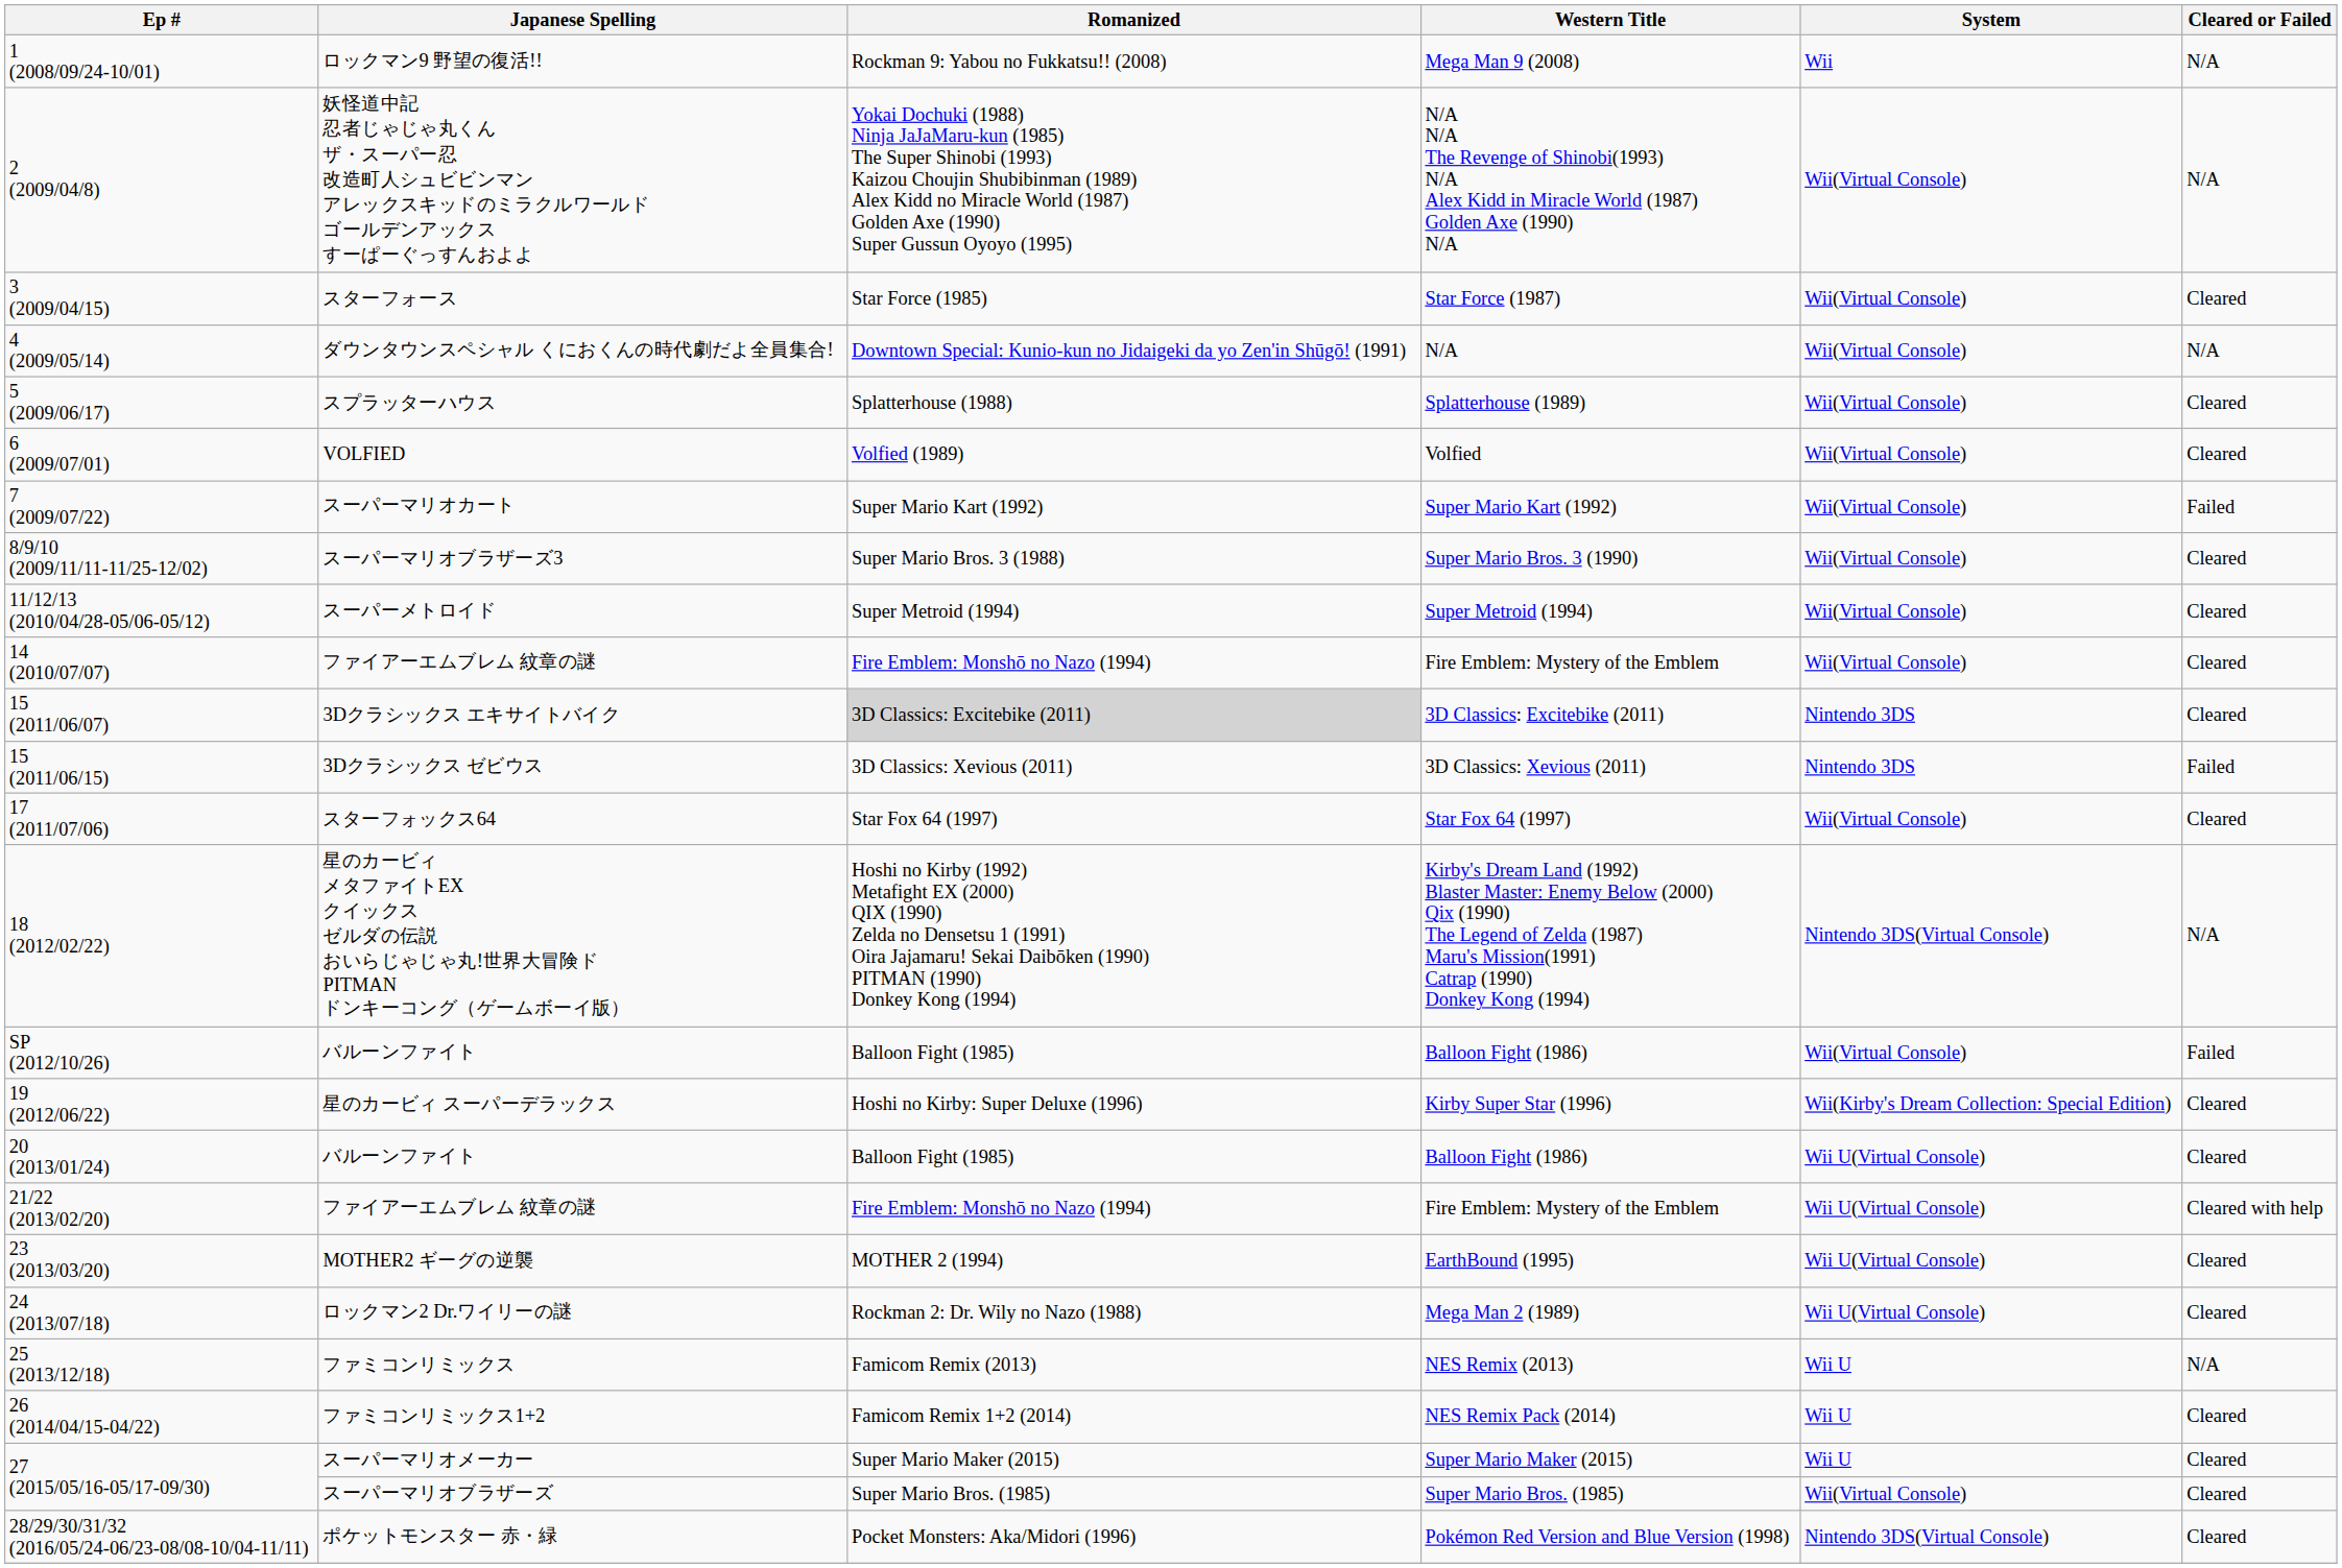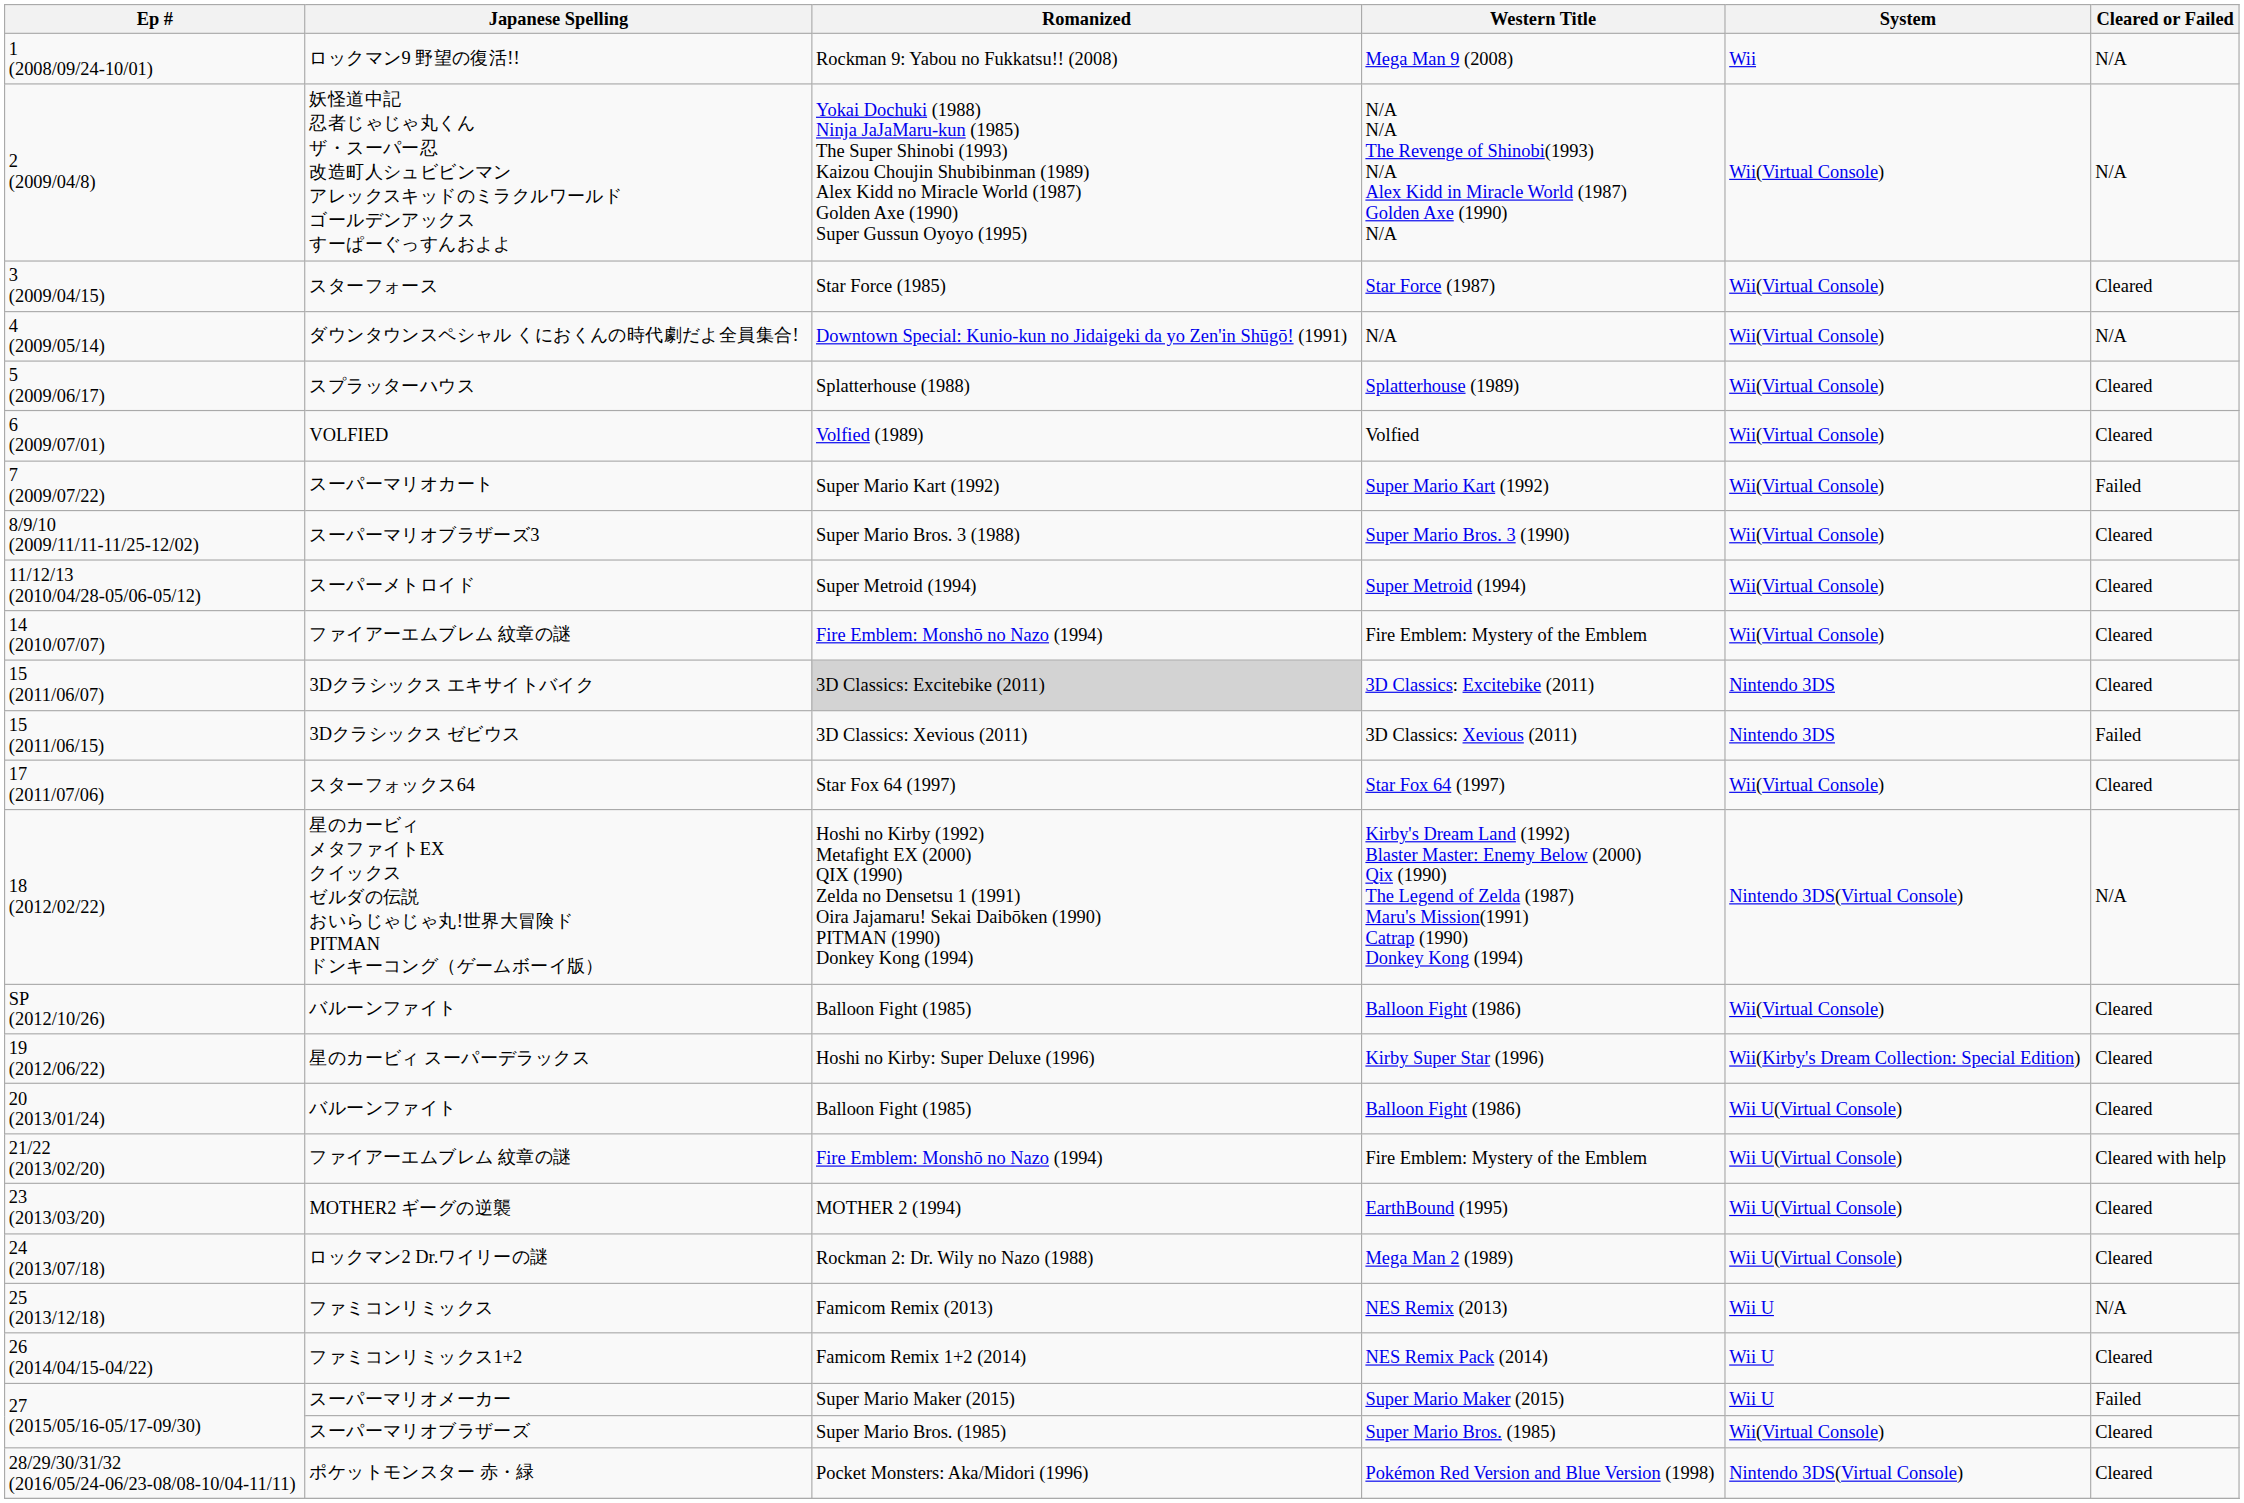SP (2012/10/26) / バルーンファイト | Cleared or Failed: Failed -> Cleared
スーパーマリオメーカー | Cleared or Failed: Cleared -> Failed
